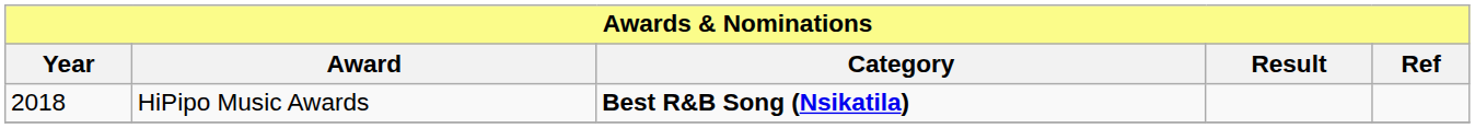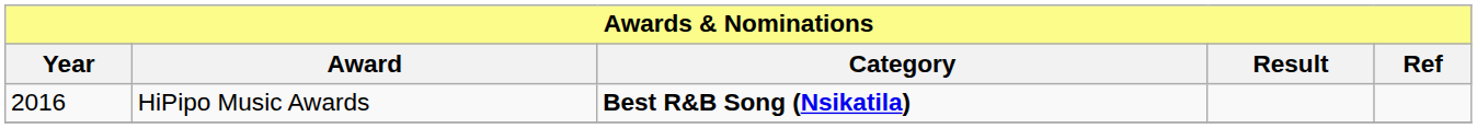HiPipo Music Awards | Year: 2018 -> 2016
